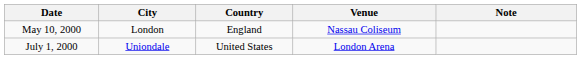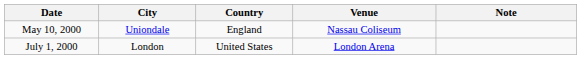May 10, 2000 | City: London -> Uniondale
July 1, 2000 | City: Uniondale -> London
